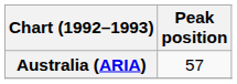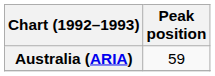Australia (ARIA) | Peak position: 57 -> 59
